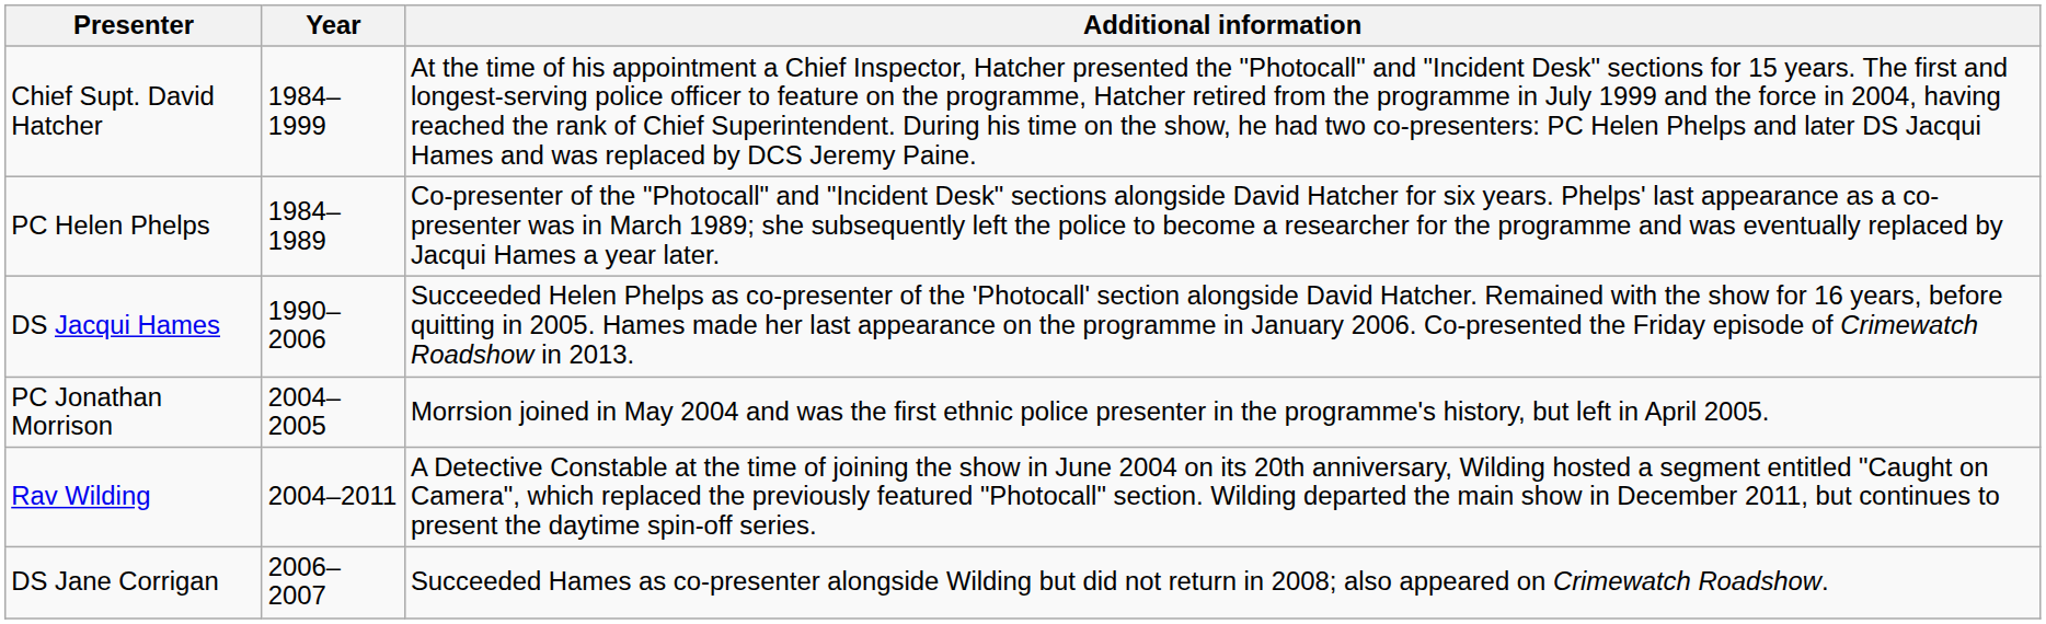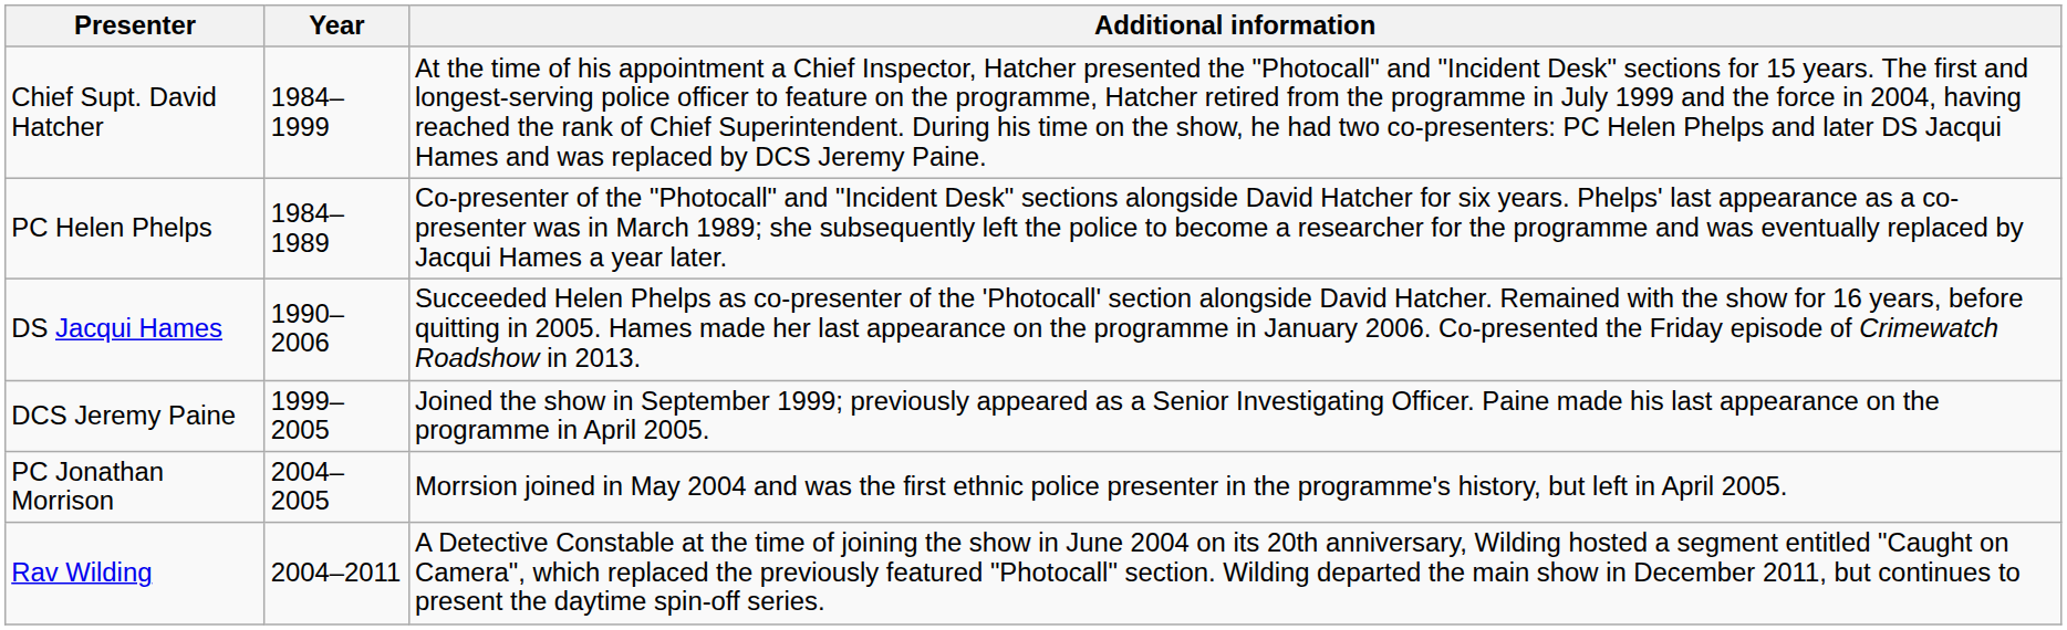+ row: DCS Jeremy Paine | 1999–2005 | Joined the show in September 1999; previously appeared as a Senior Investigating Officer. Paine made his last appearance on the programme in April 2005.
- row: DS Jane Corrigan | 2006–2007 | Succeeded Hames as co-presenter alongside Wilding but did not return in 2008; also appeared on Crimewatch Roadshow.
